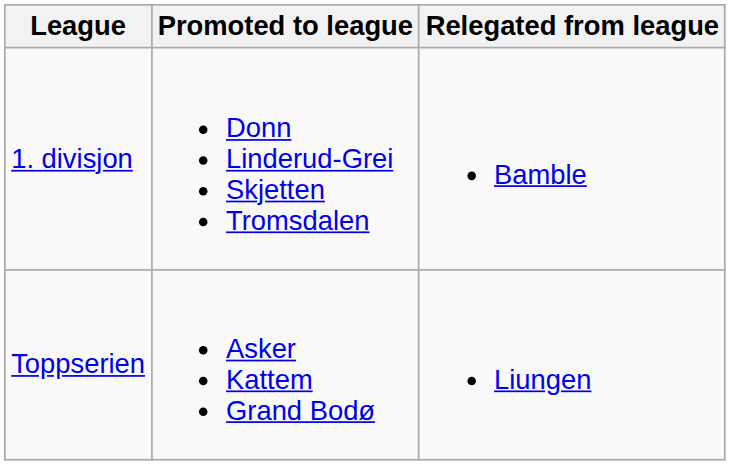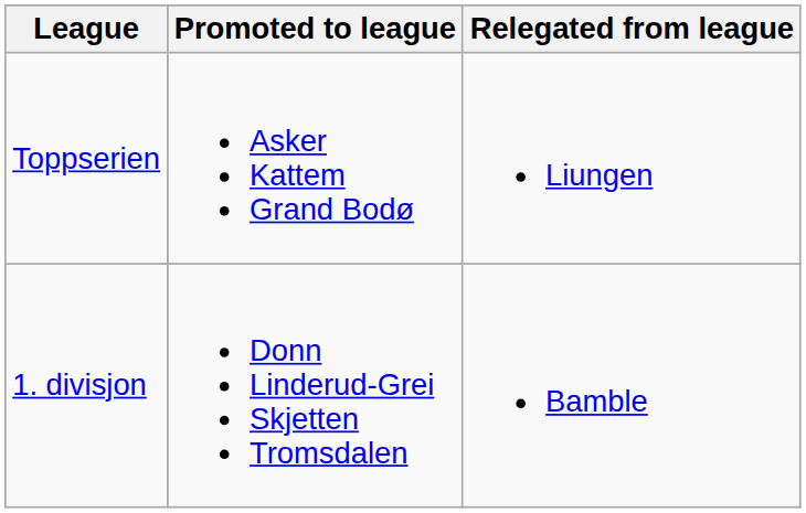rows swapped: Toppserien <-> 1. divisjon
